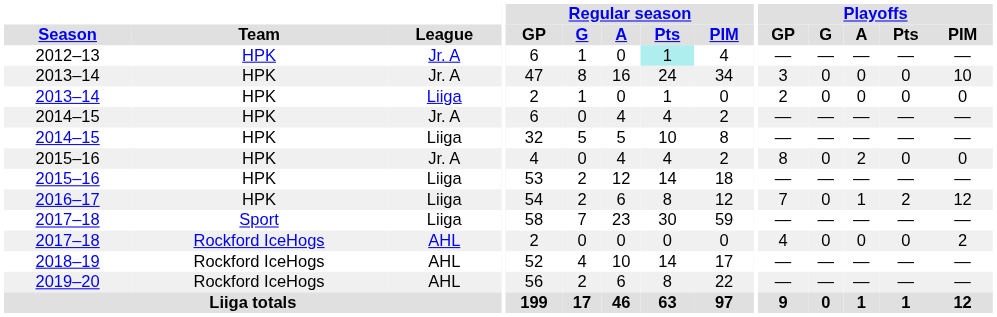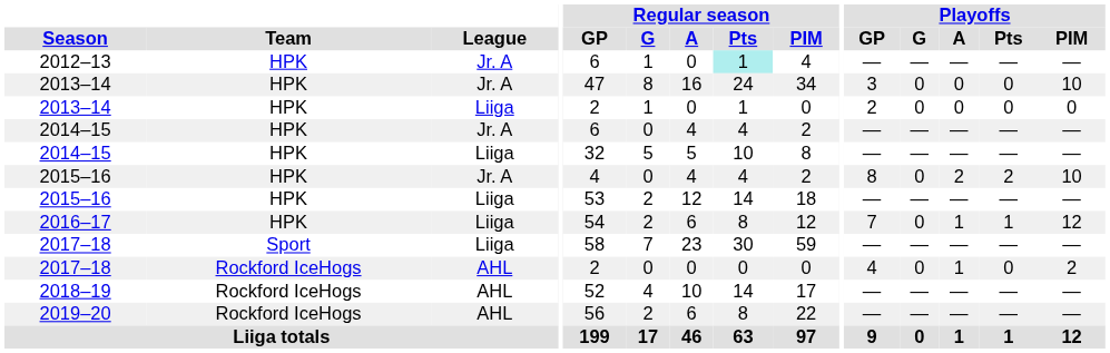2015–16 / Jr. A | Playoffs / Pts: 0 -> 2
2015–16 / Jr. A | Playoffs / PIM: 0 -> 10
2016–17 | Playoffs / Pts: 2 -> 1
2017–18 / AHL | Playoffs / A: 0 -> 1
